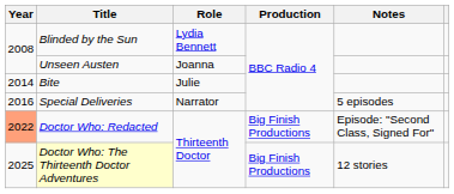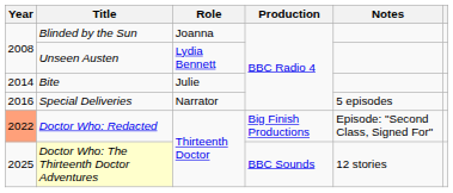Blinded by the Sun | Role: Lydia Bennett -> Joanna
Unseen Austen | Role: Joanna -> Lydia Bennett
Doctor Who: The Thirteenth Doctor Adventures | Production: Big Finish Productions -> BBC Sounds
